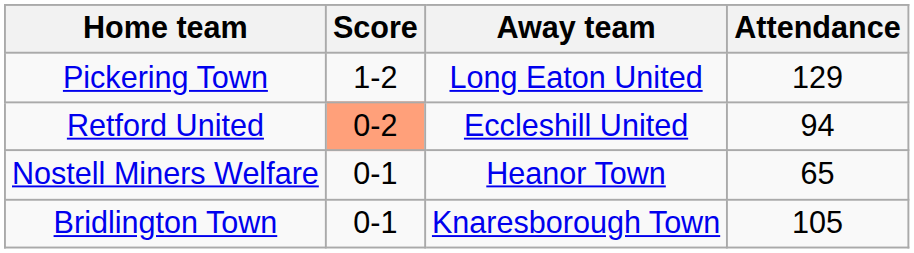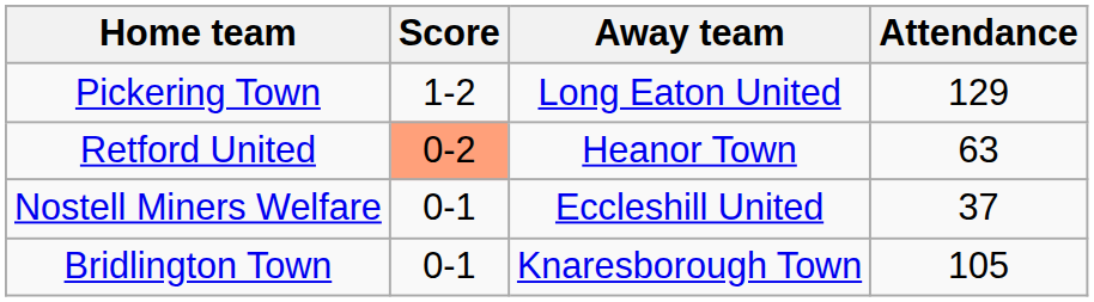Retford United | Away team: Eccleshill United -> Heanor Town
Retford United | Attendance: 94 -> 63
Nostell Miners Welfare | Away team: Heanor Town -> Eccleshill United
Nostell Miners Welfare | Attendance: 65 -> 37
